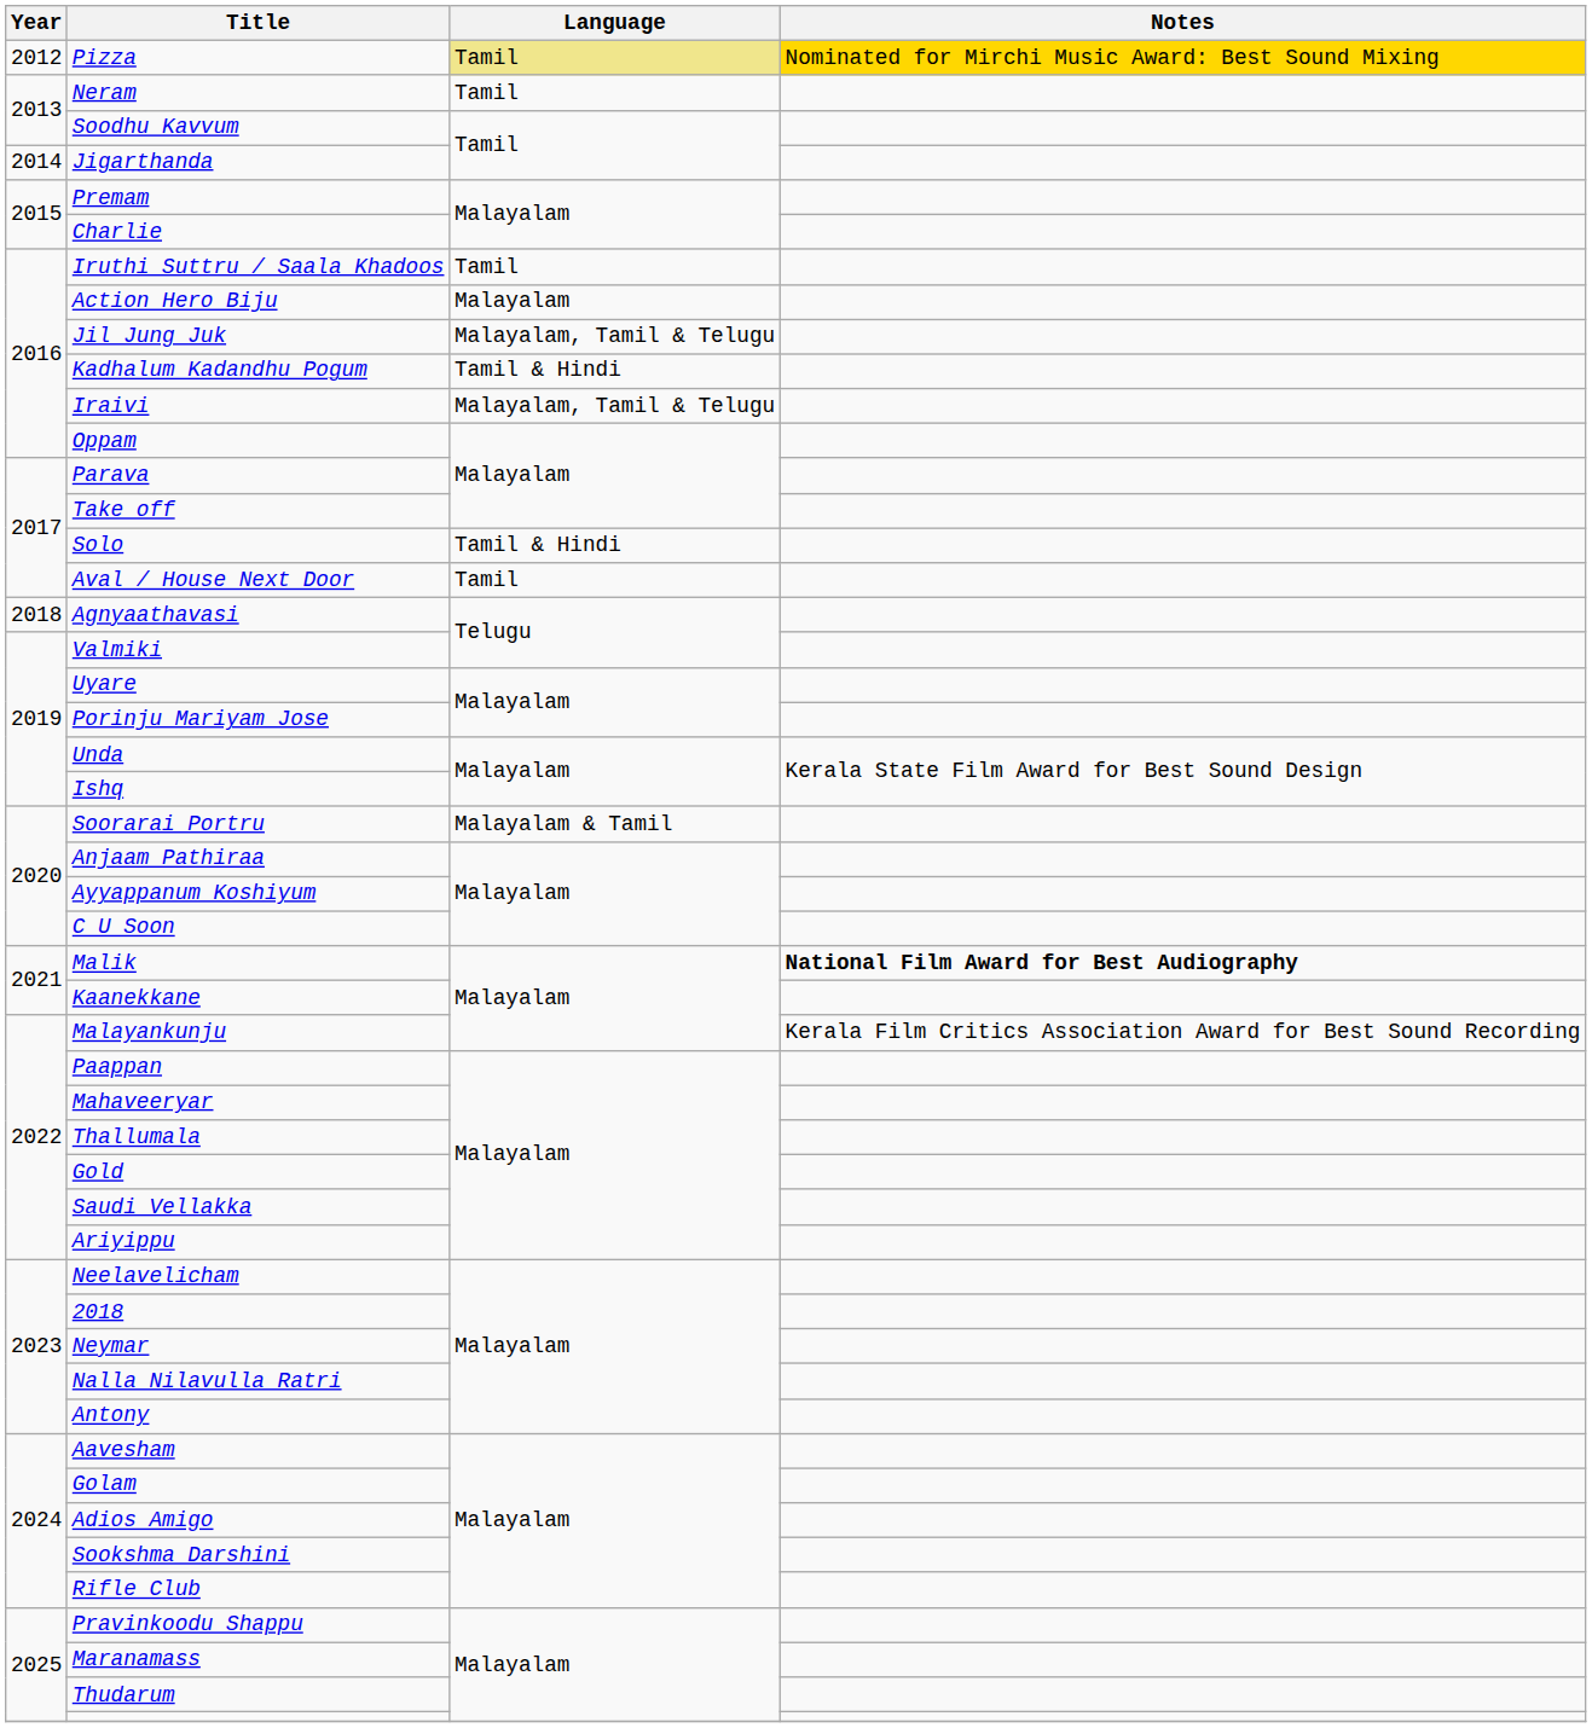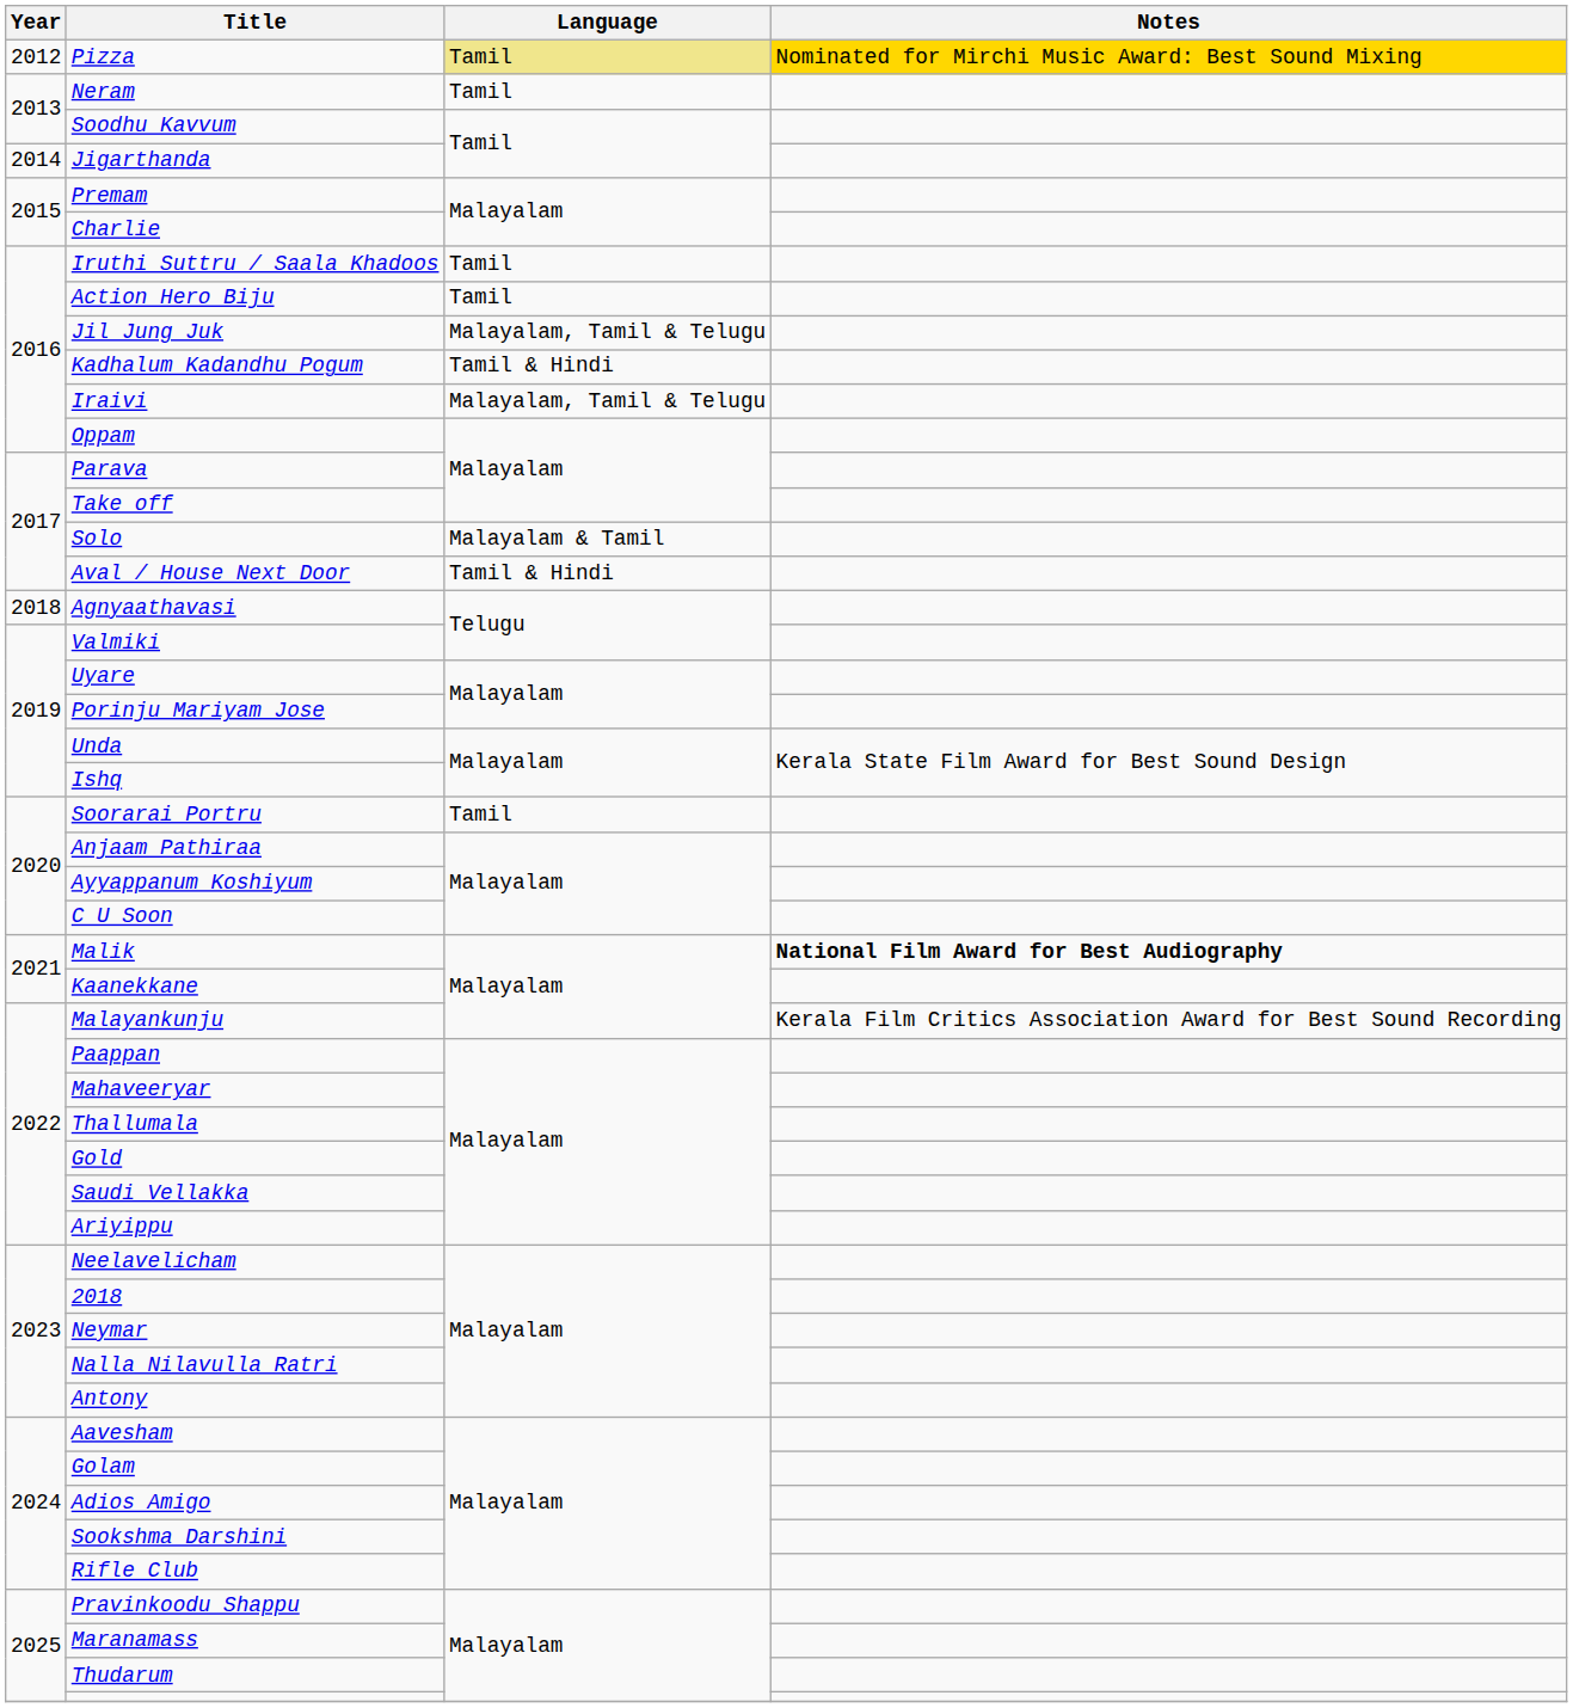Action Hero Biju | Language: Malayalam -> Tamil
Solo | Language: Tamil & Hindi -> Malayalam & Tamil
Aval / House Next Door | Language: Tamil -> Tamil & Hindi
Soorarai Portru | Language: Malayalam & Tamil -> Tamil
